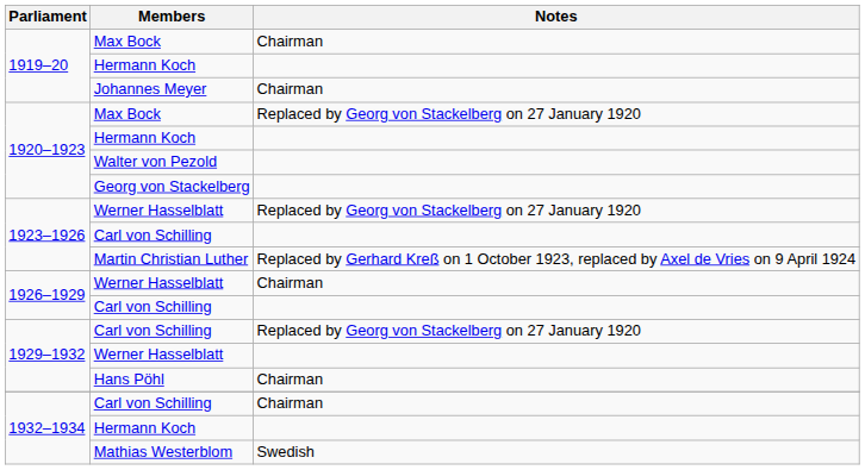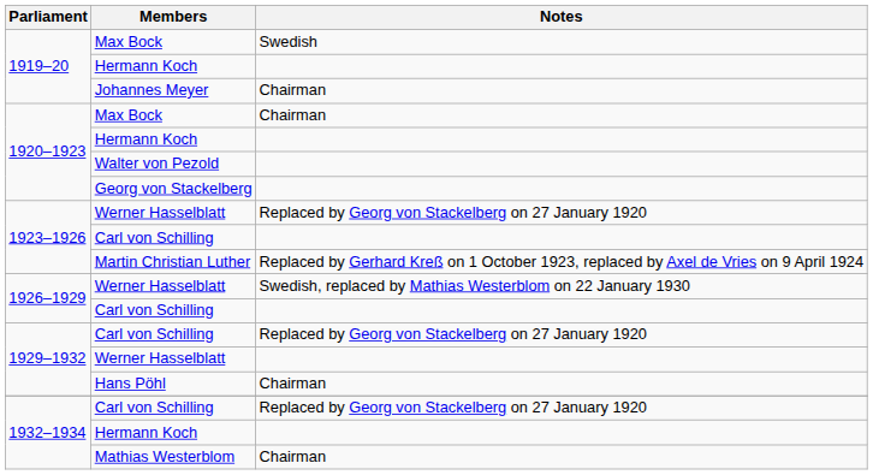1919–20 / Max Bock | Notes: Chairman -> Swedish
1920–1923 / Max Bock | Notes: Replaced by Georg von Stackelberg on 27 January 1920 -> Chairman
1926–1929 / Werner Hasselblatt | Notes: Chairman -> Swedish, replaced by Mathias Westerblom on 22 January 1930
1932–1934 / Carl von Schilling | Notes: Chairman -> Replaced by Georg von Stackelberg on 27 January 1920
Mathias Westerblom | Notes: Swedish -> Chairman
